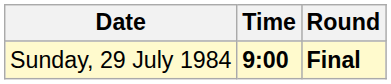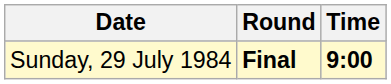columns swapped: Time <-> Round
